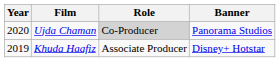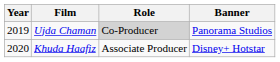Ujda Chaman | Year: 2020 -> 2019
Khuda Haafiz | Year: 2019 -> 2020
